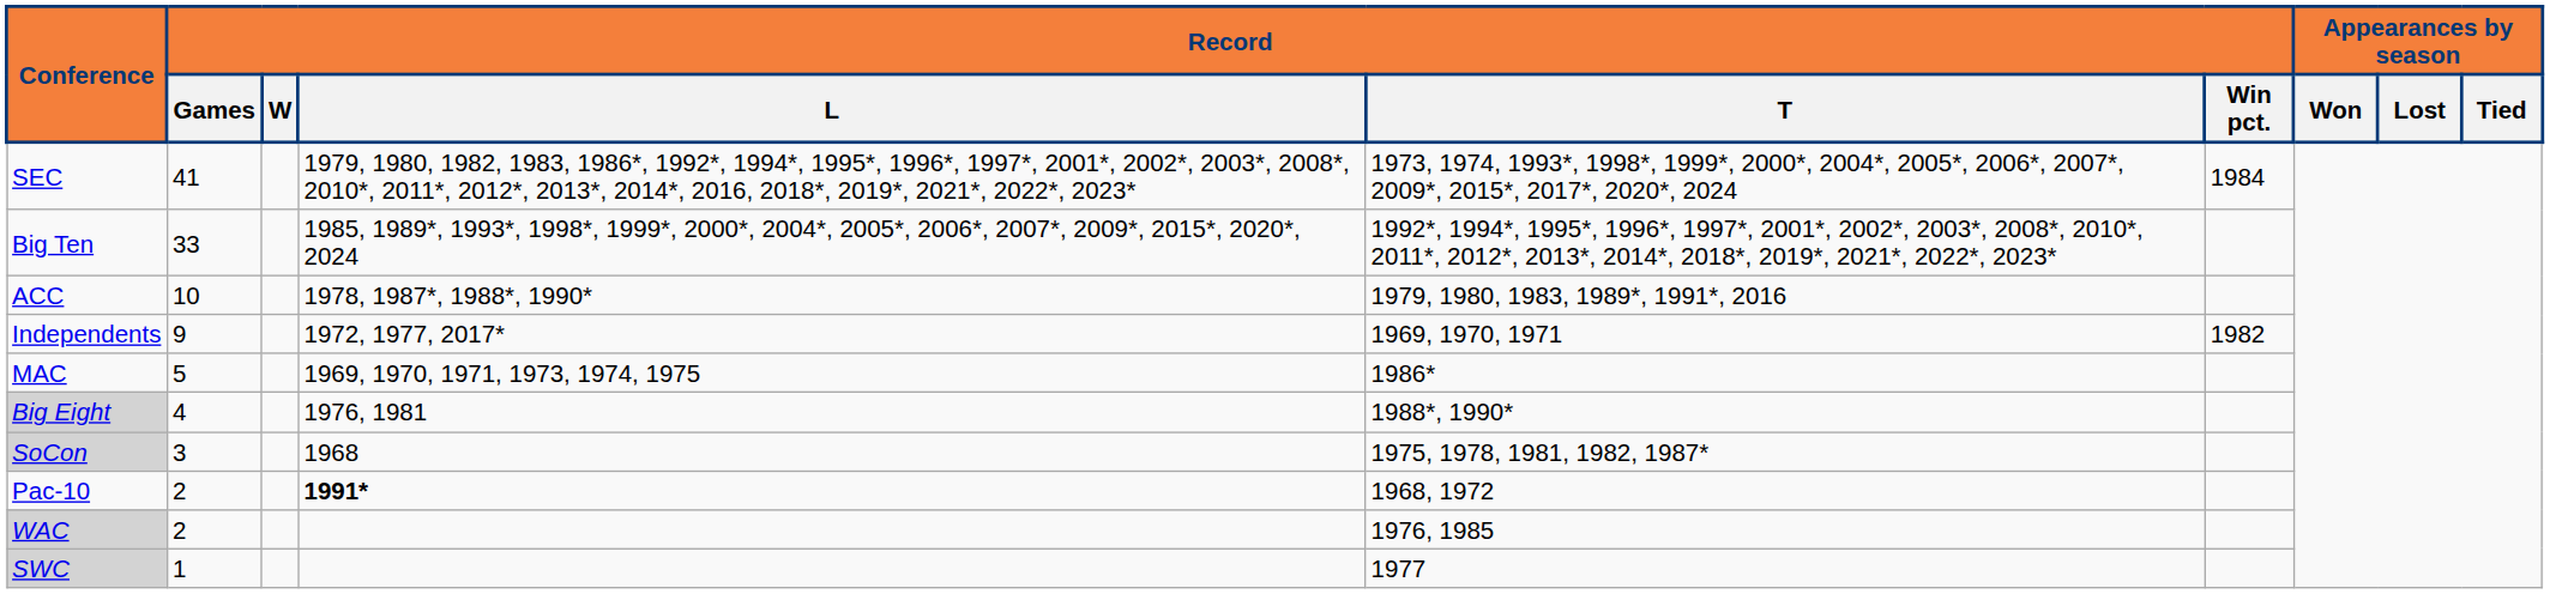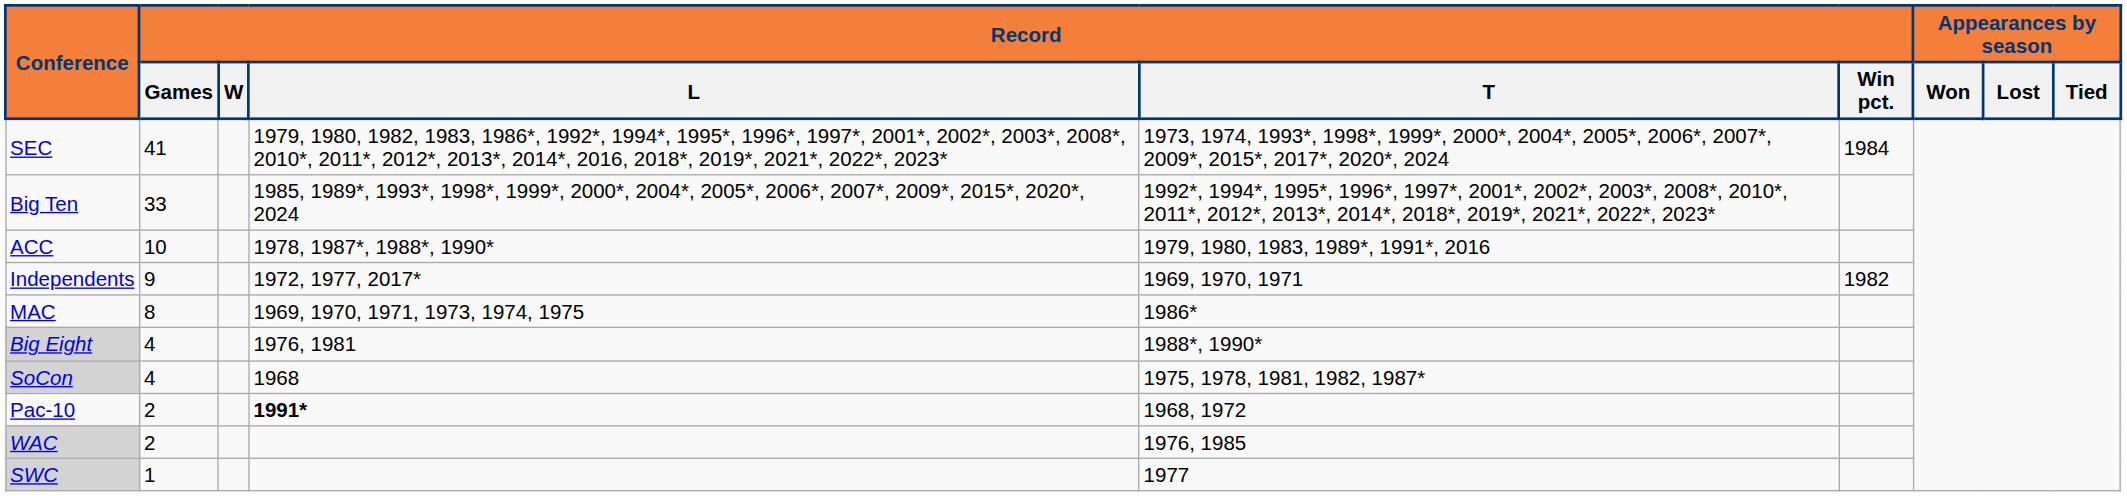MAC | Record / Games: 5 -> 8
SoCon | Record / Games: 3 -> 4
